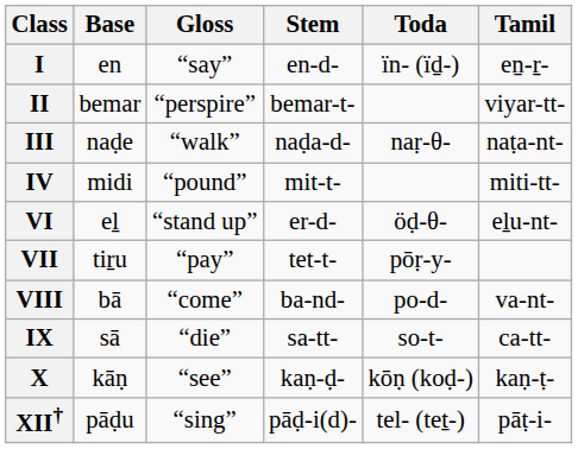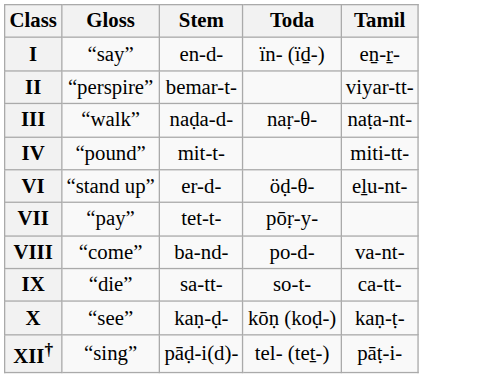- column: Base | en | bemar | naḍe | midi | eḻ | tiṟu | bā | sā | kāṇ | pāḍu
